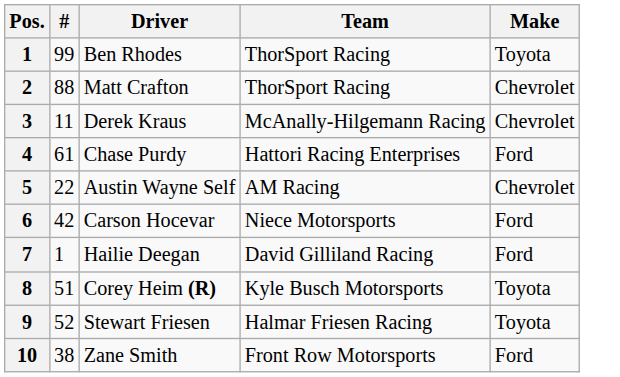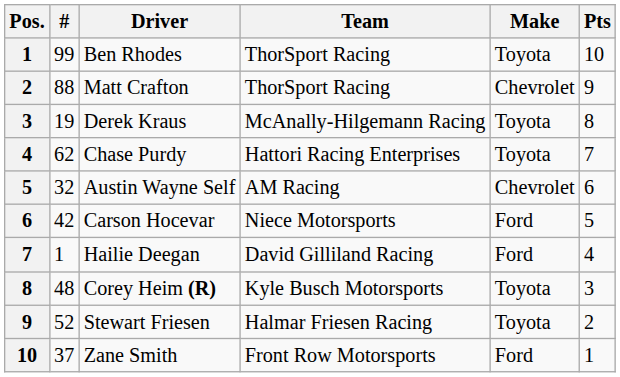+ column: Pts | 10 | 9 | 8 | 7 | 6 | 5 | 4 | 3 | 2 | 1
Derek Kraus | #: 11 -> 19
Derek Kraus | Make: Chevrolet -> Toyota
Chase Purdy | #: 61 -> 62
Chase Purdy | Make: Ford -> Toyota
Austin Wayne Self | #: 22 -> 32
Corey Heim (R) | #: 51 -> 48
Zane Smith | #: 38 -> 37
